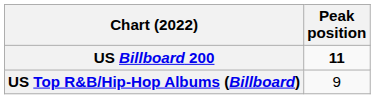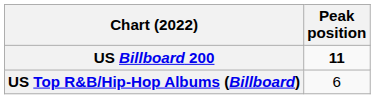US Top R&B/Hip-Hop Albums (Billboard) | Peak position: 9 -> 6
